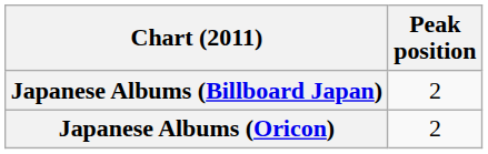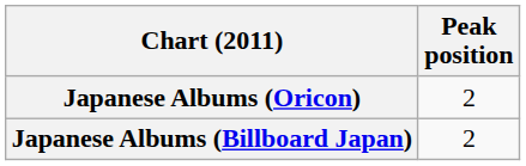rows swapped: Japanese Albums (Oricon) <-> Japanese Albums (Billboard Japan)
